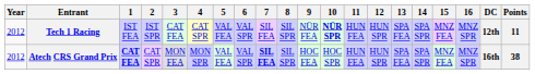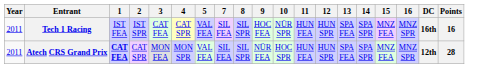- column: 6 | VAL SPR | VAL SPR
Tech 1 Racing | Year: 2012 -> 2011
Tech 1 Racing | 9: NÜR FEA -> HOC FEA
Tech 1 Racing | 10: bold -> normal
Tech 1 Racing | DC: 12th -> 16th
Tech 1 Racing | Points: 11 -> 16
Atech CRS Grand Prix | Year: 2012 -> 2011
Atech CRS Grand Prix | 7: bold -> normal
Atech CRS Grand Prix | 9: HOC FEA -> NÜR FEA
Atech CRS Grand Prix | DC: 16th -> 12th
Atech CRS Grand Prix | Points: 38 -> 28
